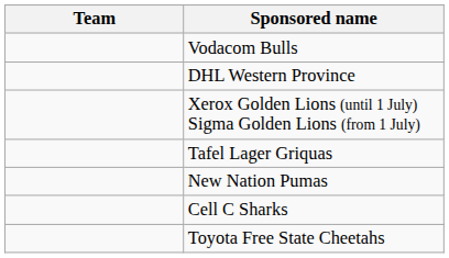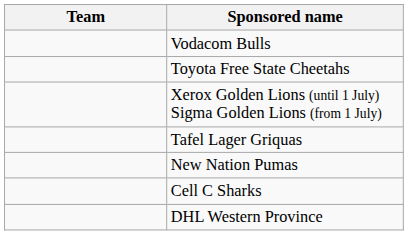rows swapped: Toyota Free State Cheetahs <-> DHL Western Province
